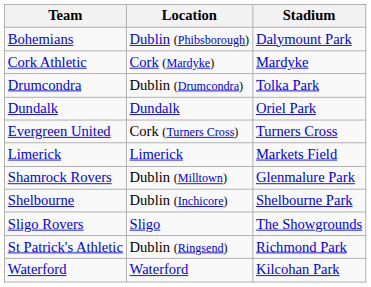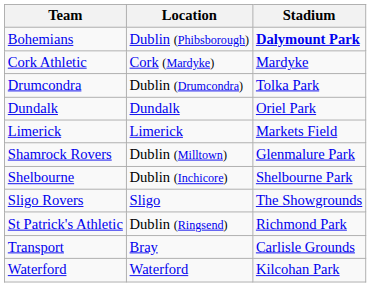Bohemians | Stadium: normal -> bold
- row: Evergreen United | Cork (Turners Cross) | Turners Cross
+ row: Transport | Bray | Carlisle Grounds
